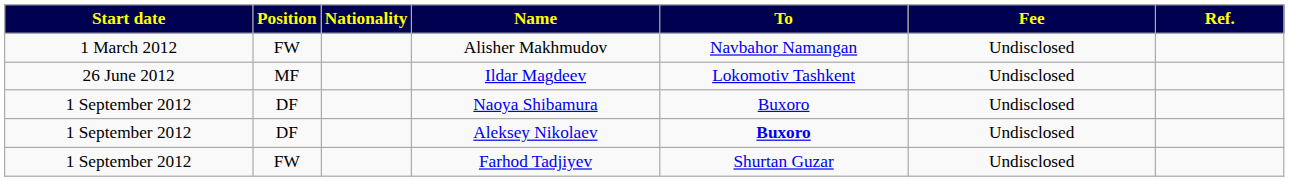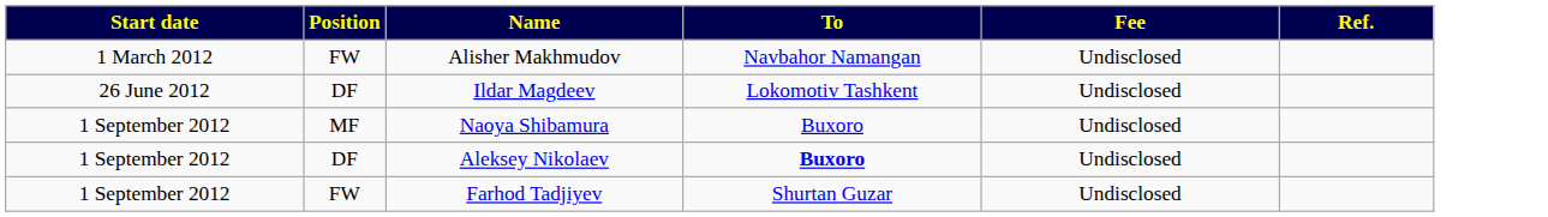- column: Nationality
Ildar Magdeev | Position: MF -> DF
Naoya Shibamura | Position: DF -> MF
